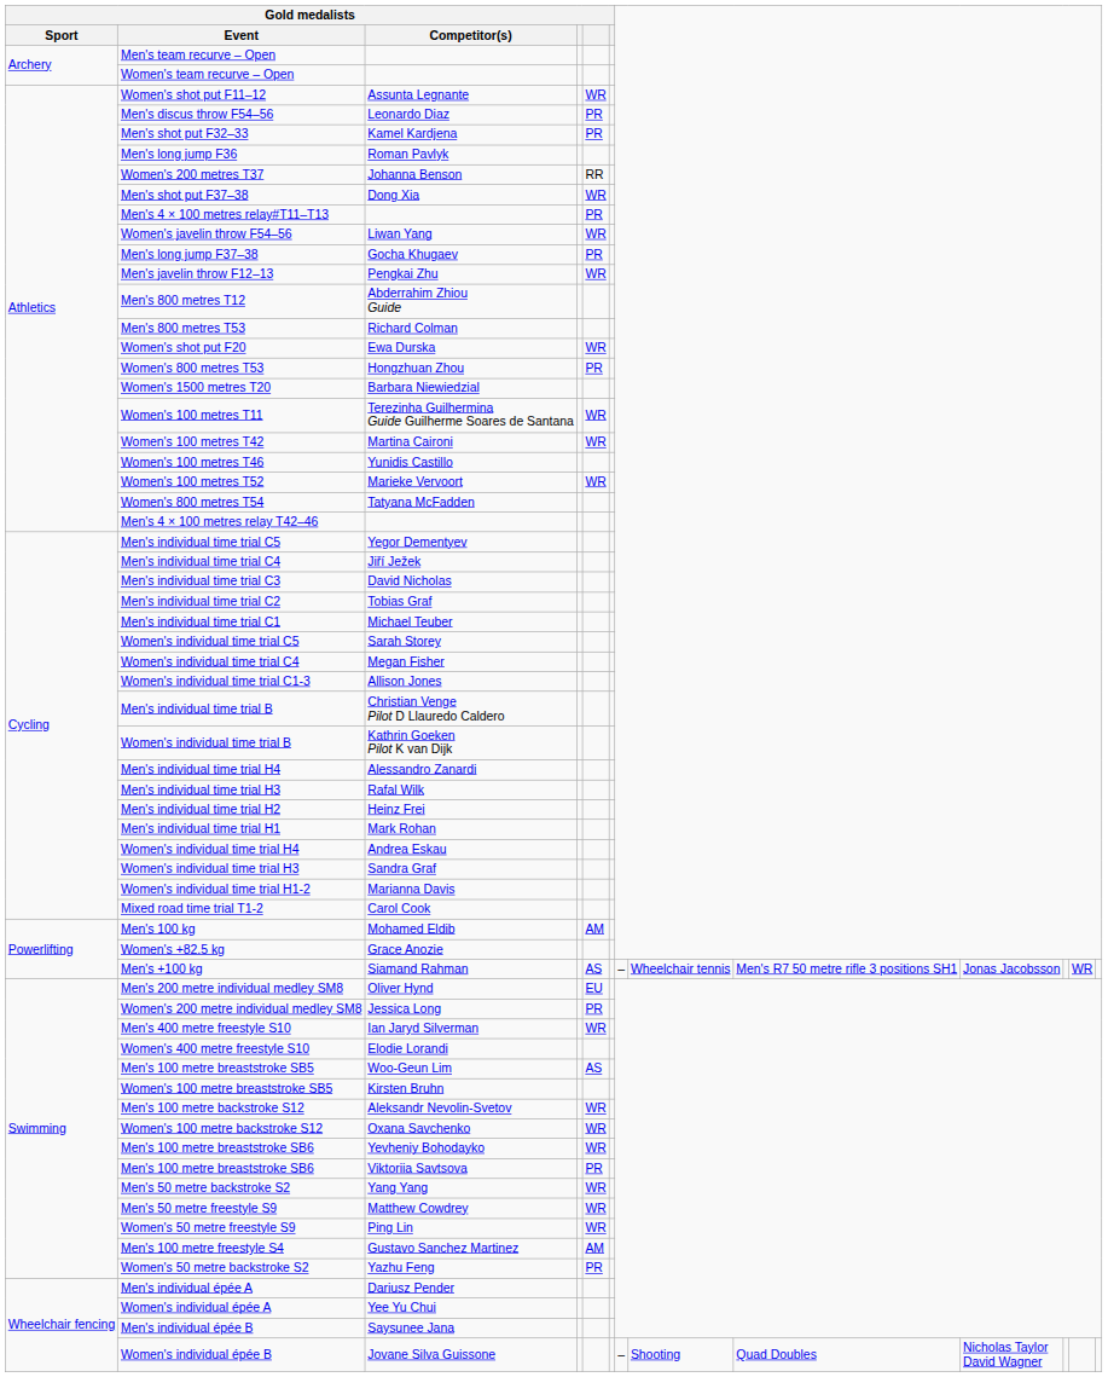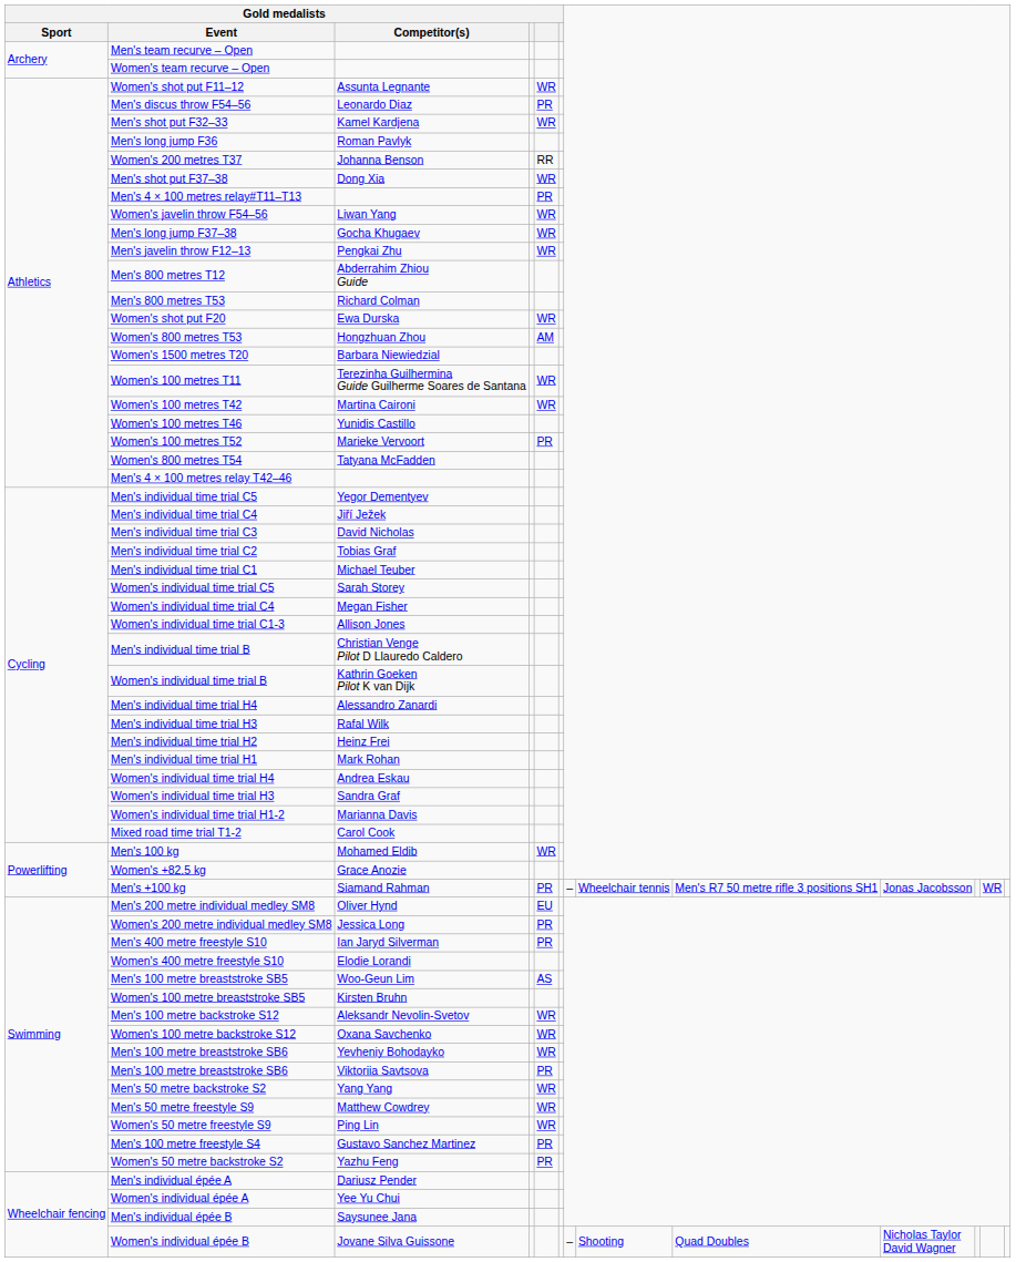Men's shot put F32–33 | column 5: PR -> WR
Men's long jump F37–38 | column 5: PR -> WR
Women's 800 metres T53 | column 5: PR -> AM
Women's 100 metres T52 | column 5: WR -> PR
Men's 100 kg | column 5: AM -> WR
Men's +100 kg | column 5: AS -> PR
Men's 400 metre freestyle S10 | column 5: WR -> PR
Men's 100 metre freestyle S4 | column 5: AM -> PR
